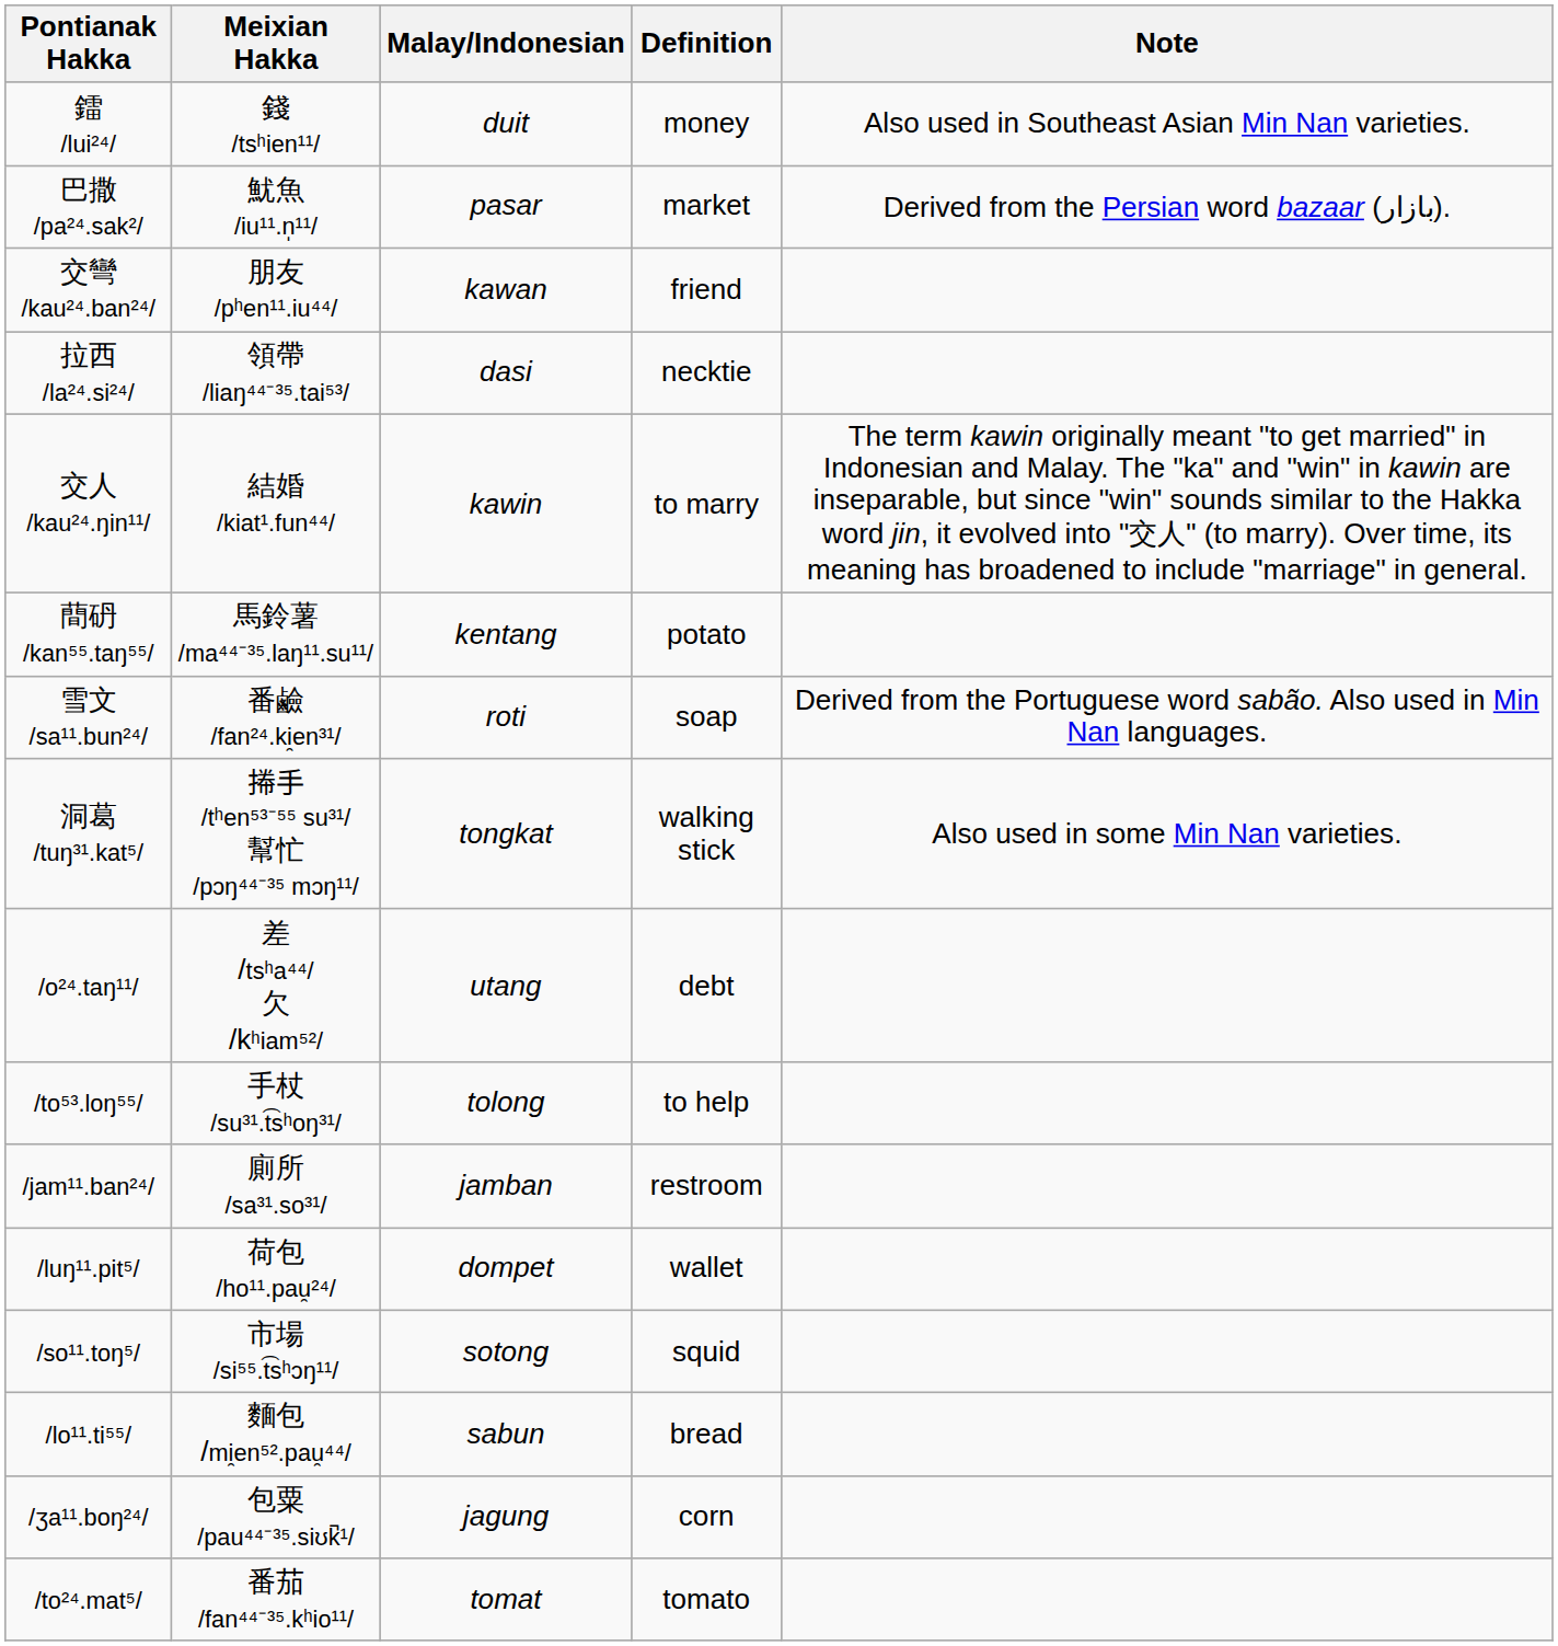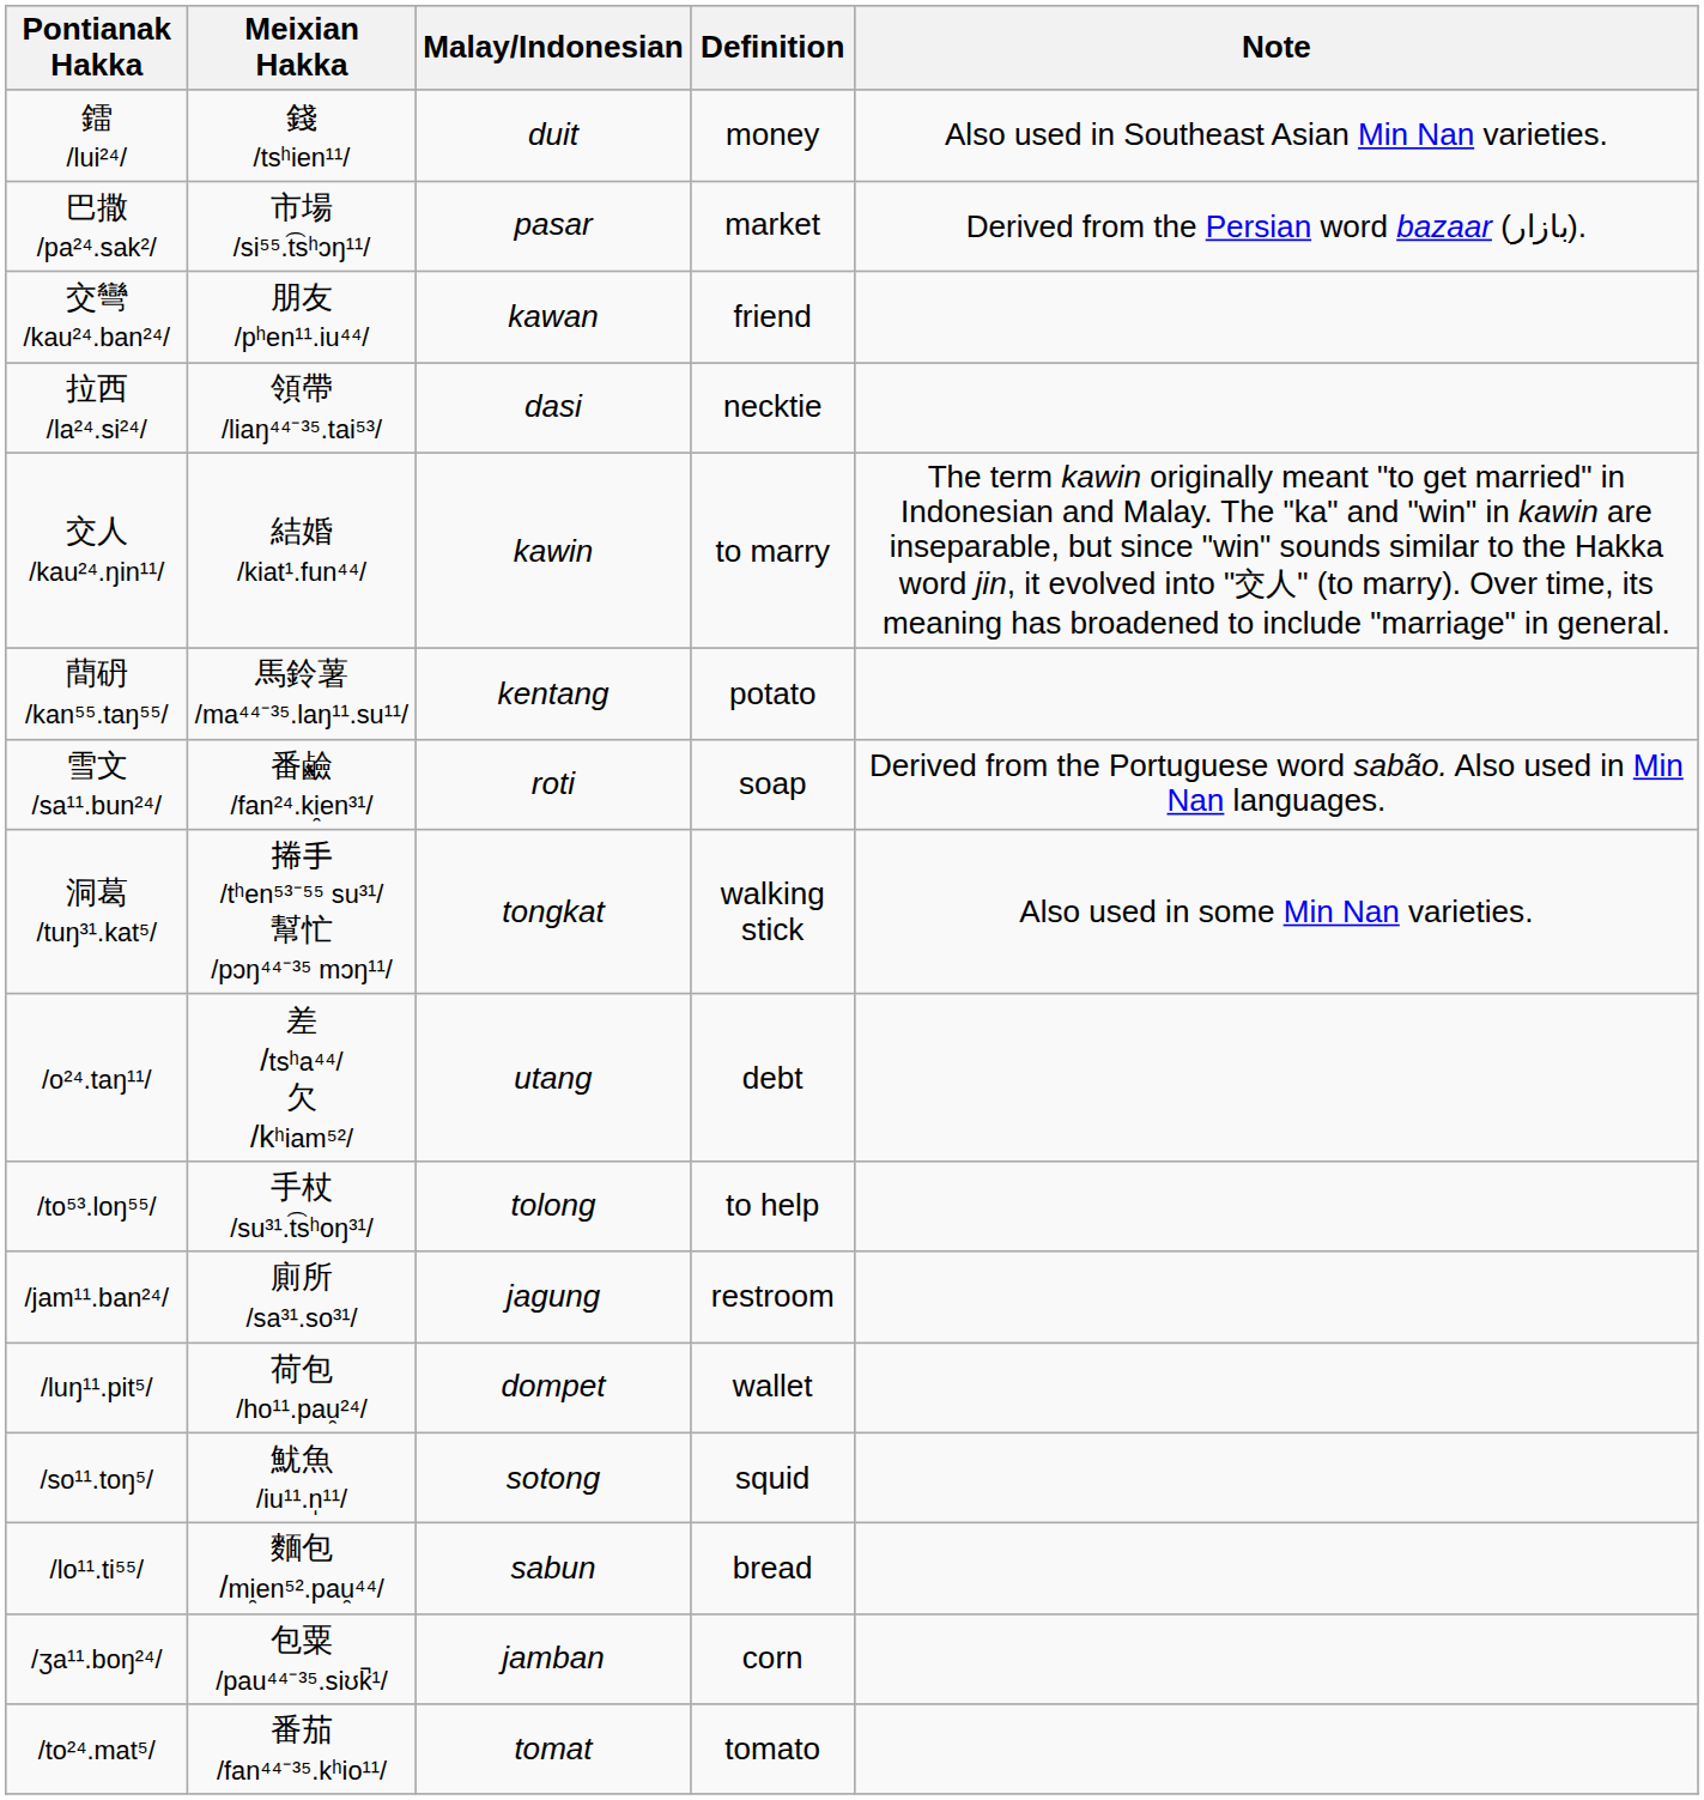巴撒 /pa²⁴.sak²/ | Meixian Hakka: 魷魚 /iu¹¹.n̩¹¹/ -> 市場 /si⁵⁵.t͡sʰɔŋ¹¹/
/jam¹¹.ban²⁴/ | Malay/Indonesian: jamban -> jagung
/so¹¹.toŋ⁵/ | Meixian Hakka: 市場 /si⁵⁵.t͡sʰɔŋ¹¹/ -> 魷魚 /iu¹¹.n̩¹¹/
/ʒa¹¹.boŋ²⁴/ | Malay/Indonesian: jagung -> jamban
